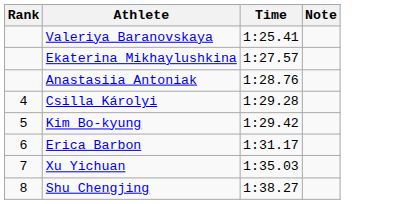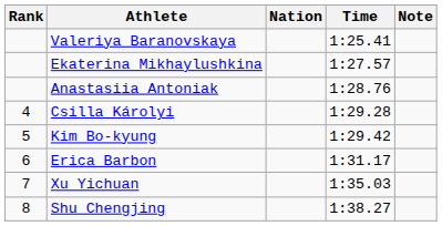+ column: Nation
